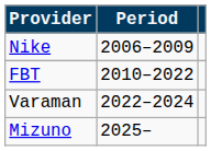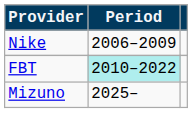FBT | Period: no background -> paleturquoise background
- row: Varaman | 2022–2024
